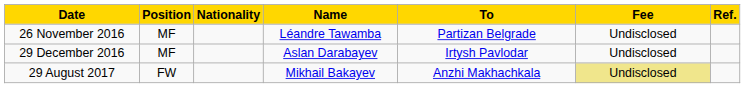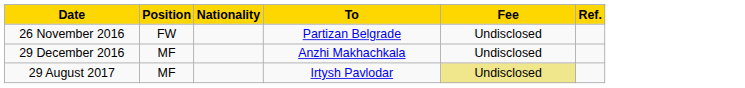- column: Name | Léandre Tawamba | Aslan Darabayev | Mikhail Bakayev
26 November 2016 | Position: MF -> FW
29 December 2016 | To: Irtysh Pavlodar -> Anzhi Makhachkala
29 August 2017 | Position: FW -> MF
29 August 2017 | To: Anzhi Makhachkala -> Irtysh Pavlodar
